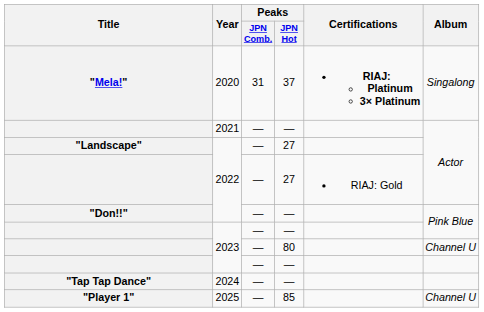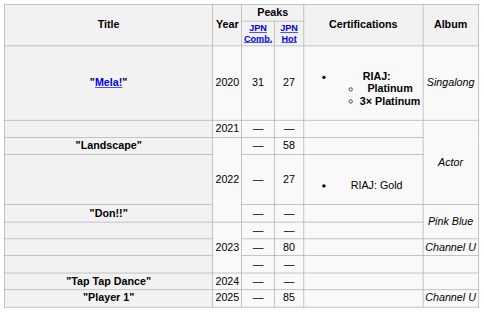"Mela!" | Peaks / JPN Hot: 37 -> 27
"Landscape" | Peaks / JPN Hot: 27 -> 58
